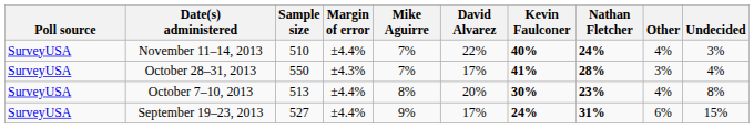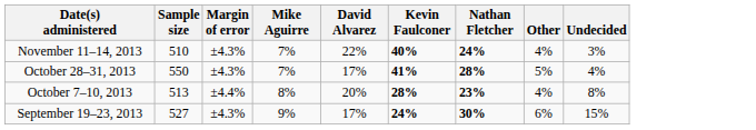- column: Poll source | SurveyUSA | SurveyUSA | SurveyUSA | SurveyUSA
November 11–14, 2013 | Margin of error: ±4.4% -> ±4.3%
October 28–31, 2013 | Other: 3% -> 5%
October 7–10, 2013 | Kevin Faulconer: 30% -> 28%
September 19–23, 2013 | Margin of error: ±4.4% -> ±4.3%
September 19–23, 2013 | Nathan Fletcher: 31% -> 30%
